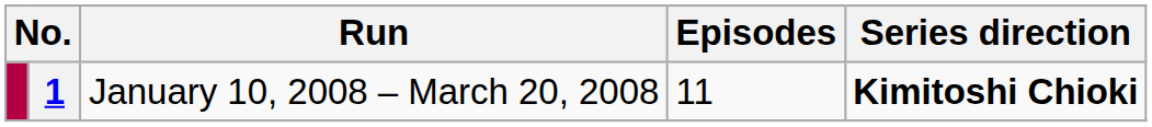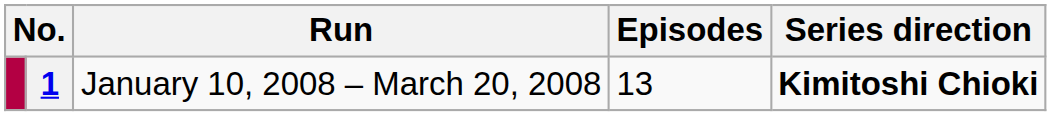January 10, 2008 – March 20, 2008 | Episodes: 11 -> 13
